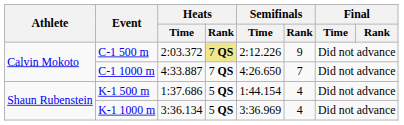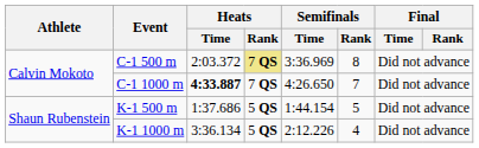C-1 500 m | Semifinals / Time: 2:12.226 -> 3:36.969
C-1 500 m | Semifinals / Rank: 9 -> 8
C-1 1000 m | Heats / Time: normal -> bold
K-1 500 m | Semifinals / Rank: 4 -> 5
K-1 1000 m | Semifinals / Time: 3:36.969 -> 2:12.226
